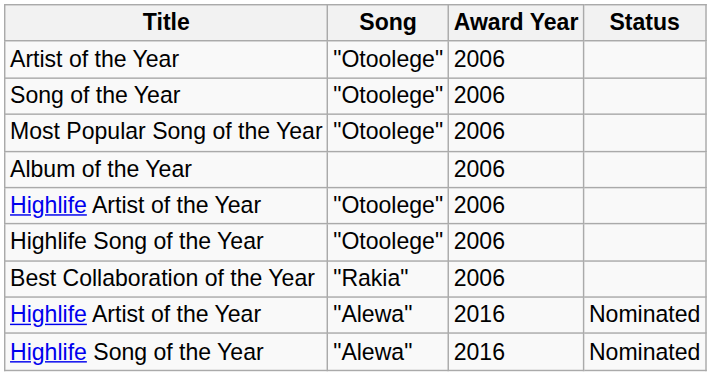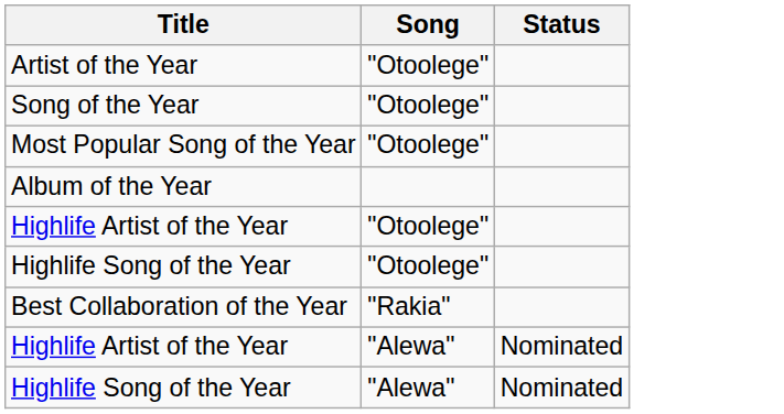- column: Award Year | 2006 | 2006 | 2006 | 2006 | 2006 | 2006 | 2006 | 2016 | 2016
